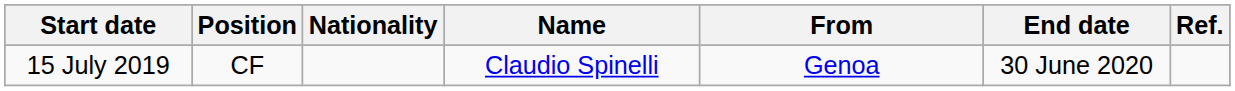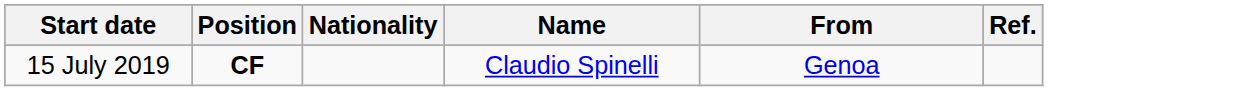- column: End date | 30 June 2020
15 July 2019 | Position: normal -> bold
